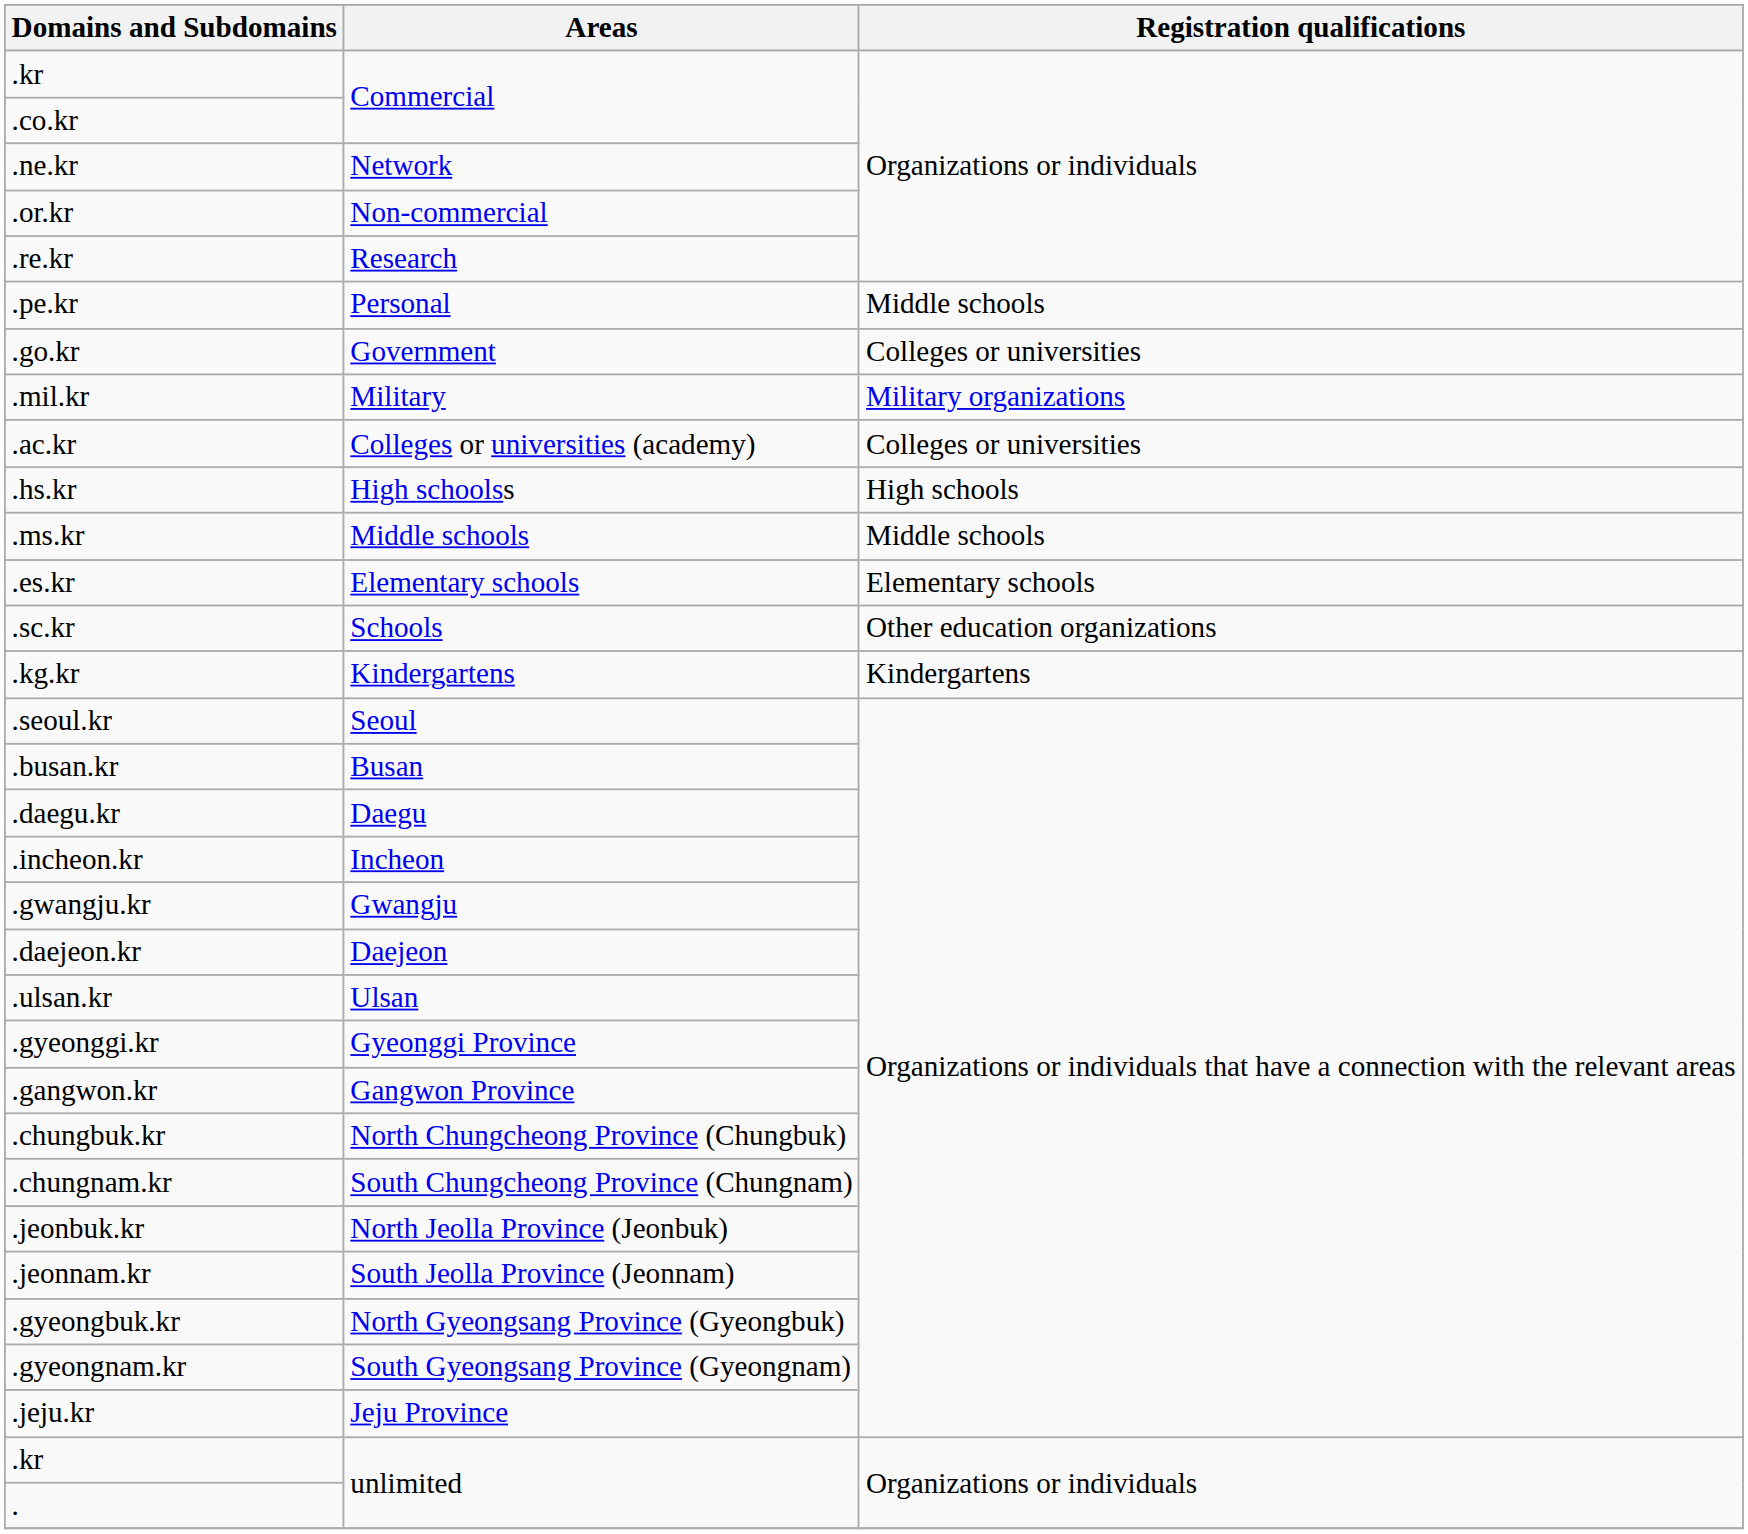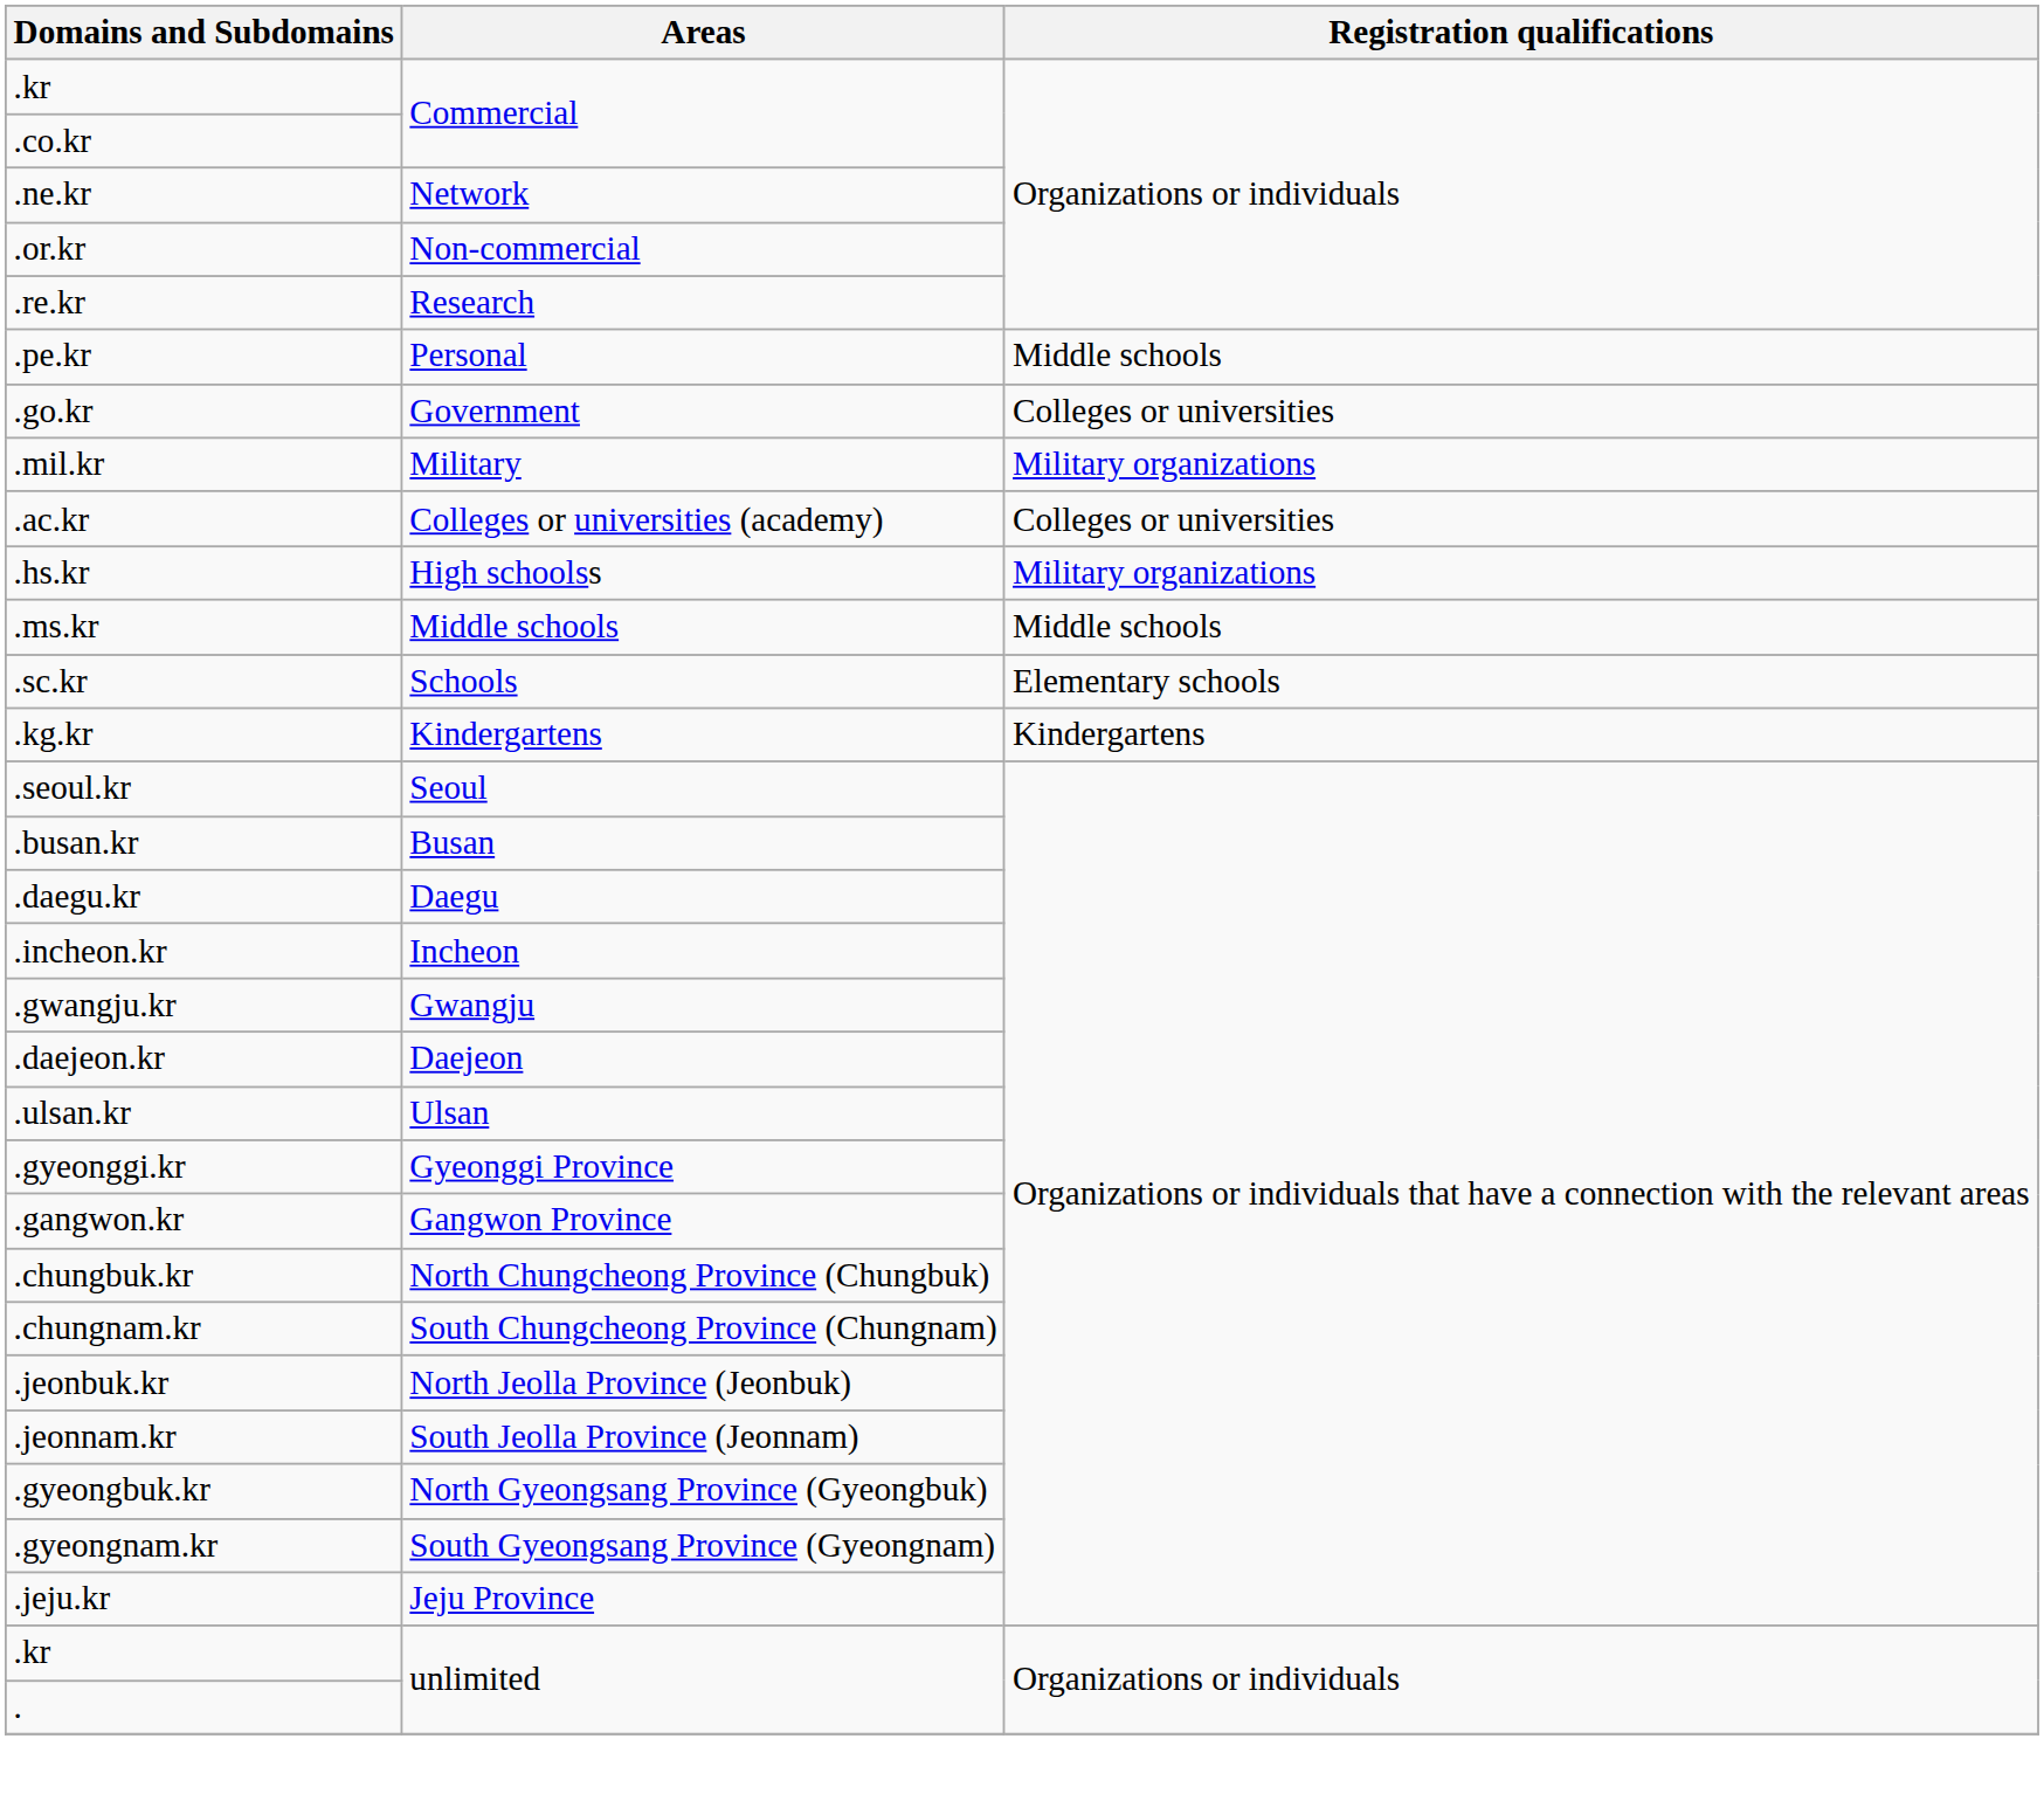.hs.kr | Registration qualifications: High schools -> Military organizations
- row: .es.kr | Elementary schools | Elementary schools
.sc.kr | Registration qualifications: Other education organizations -> Elementary schools
